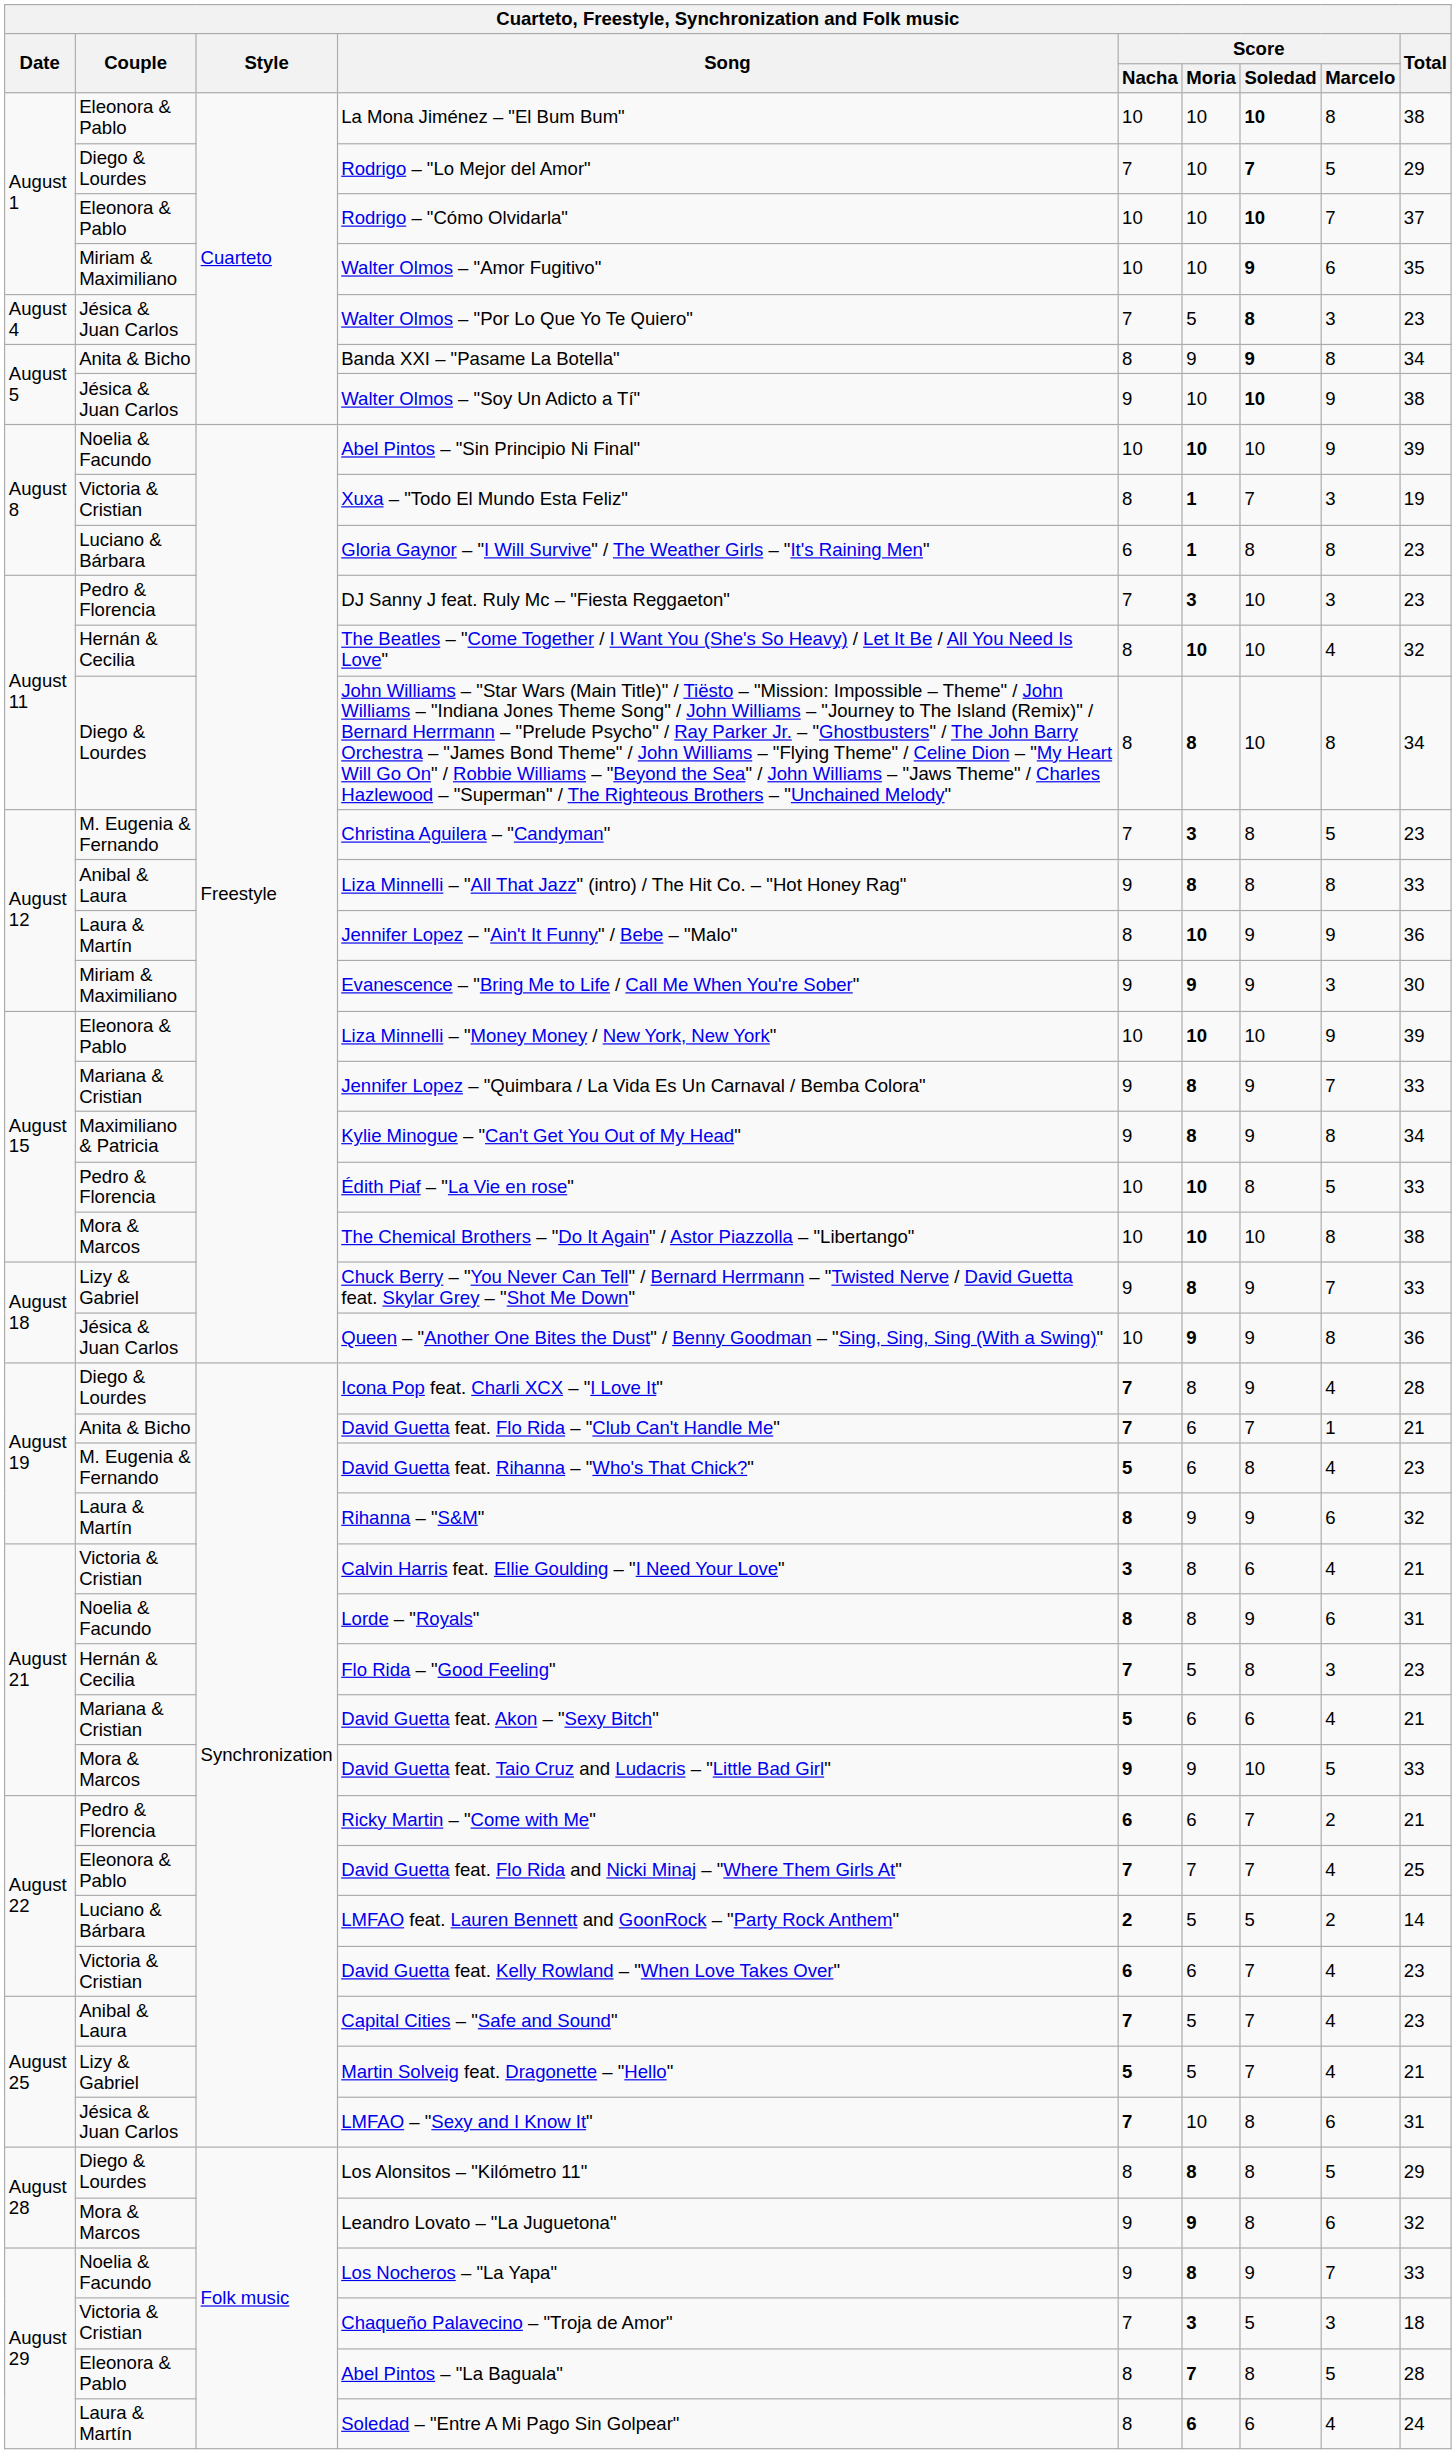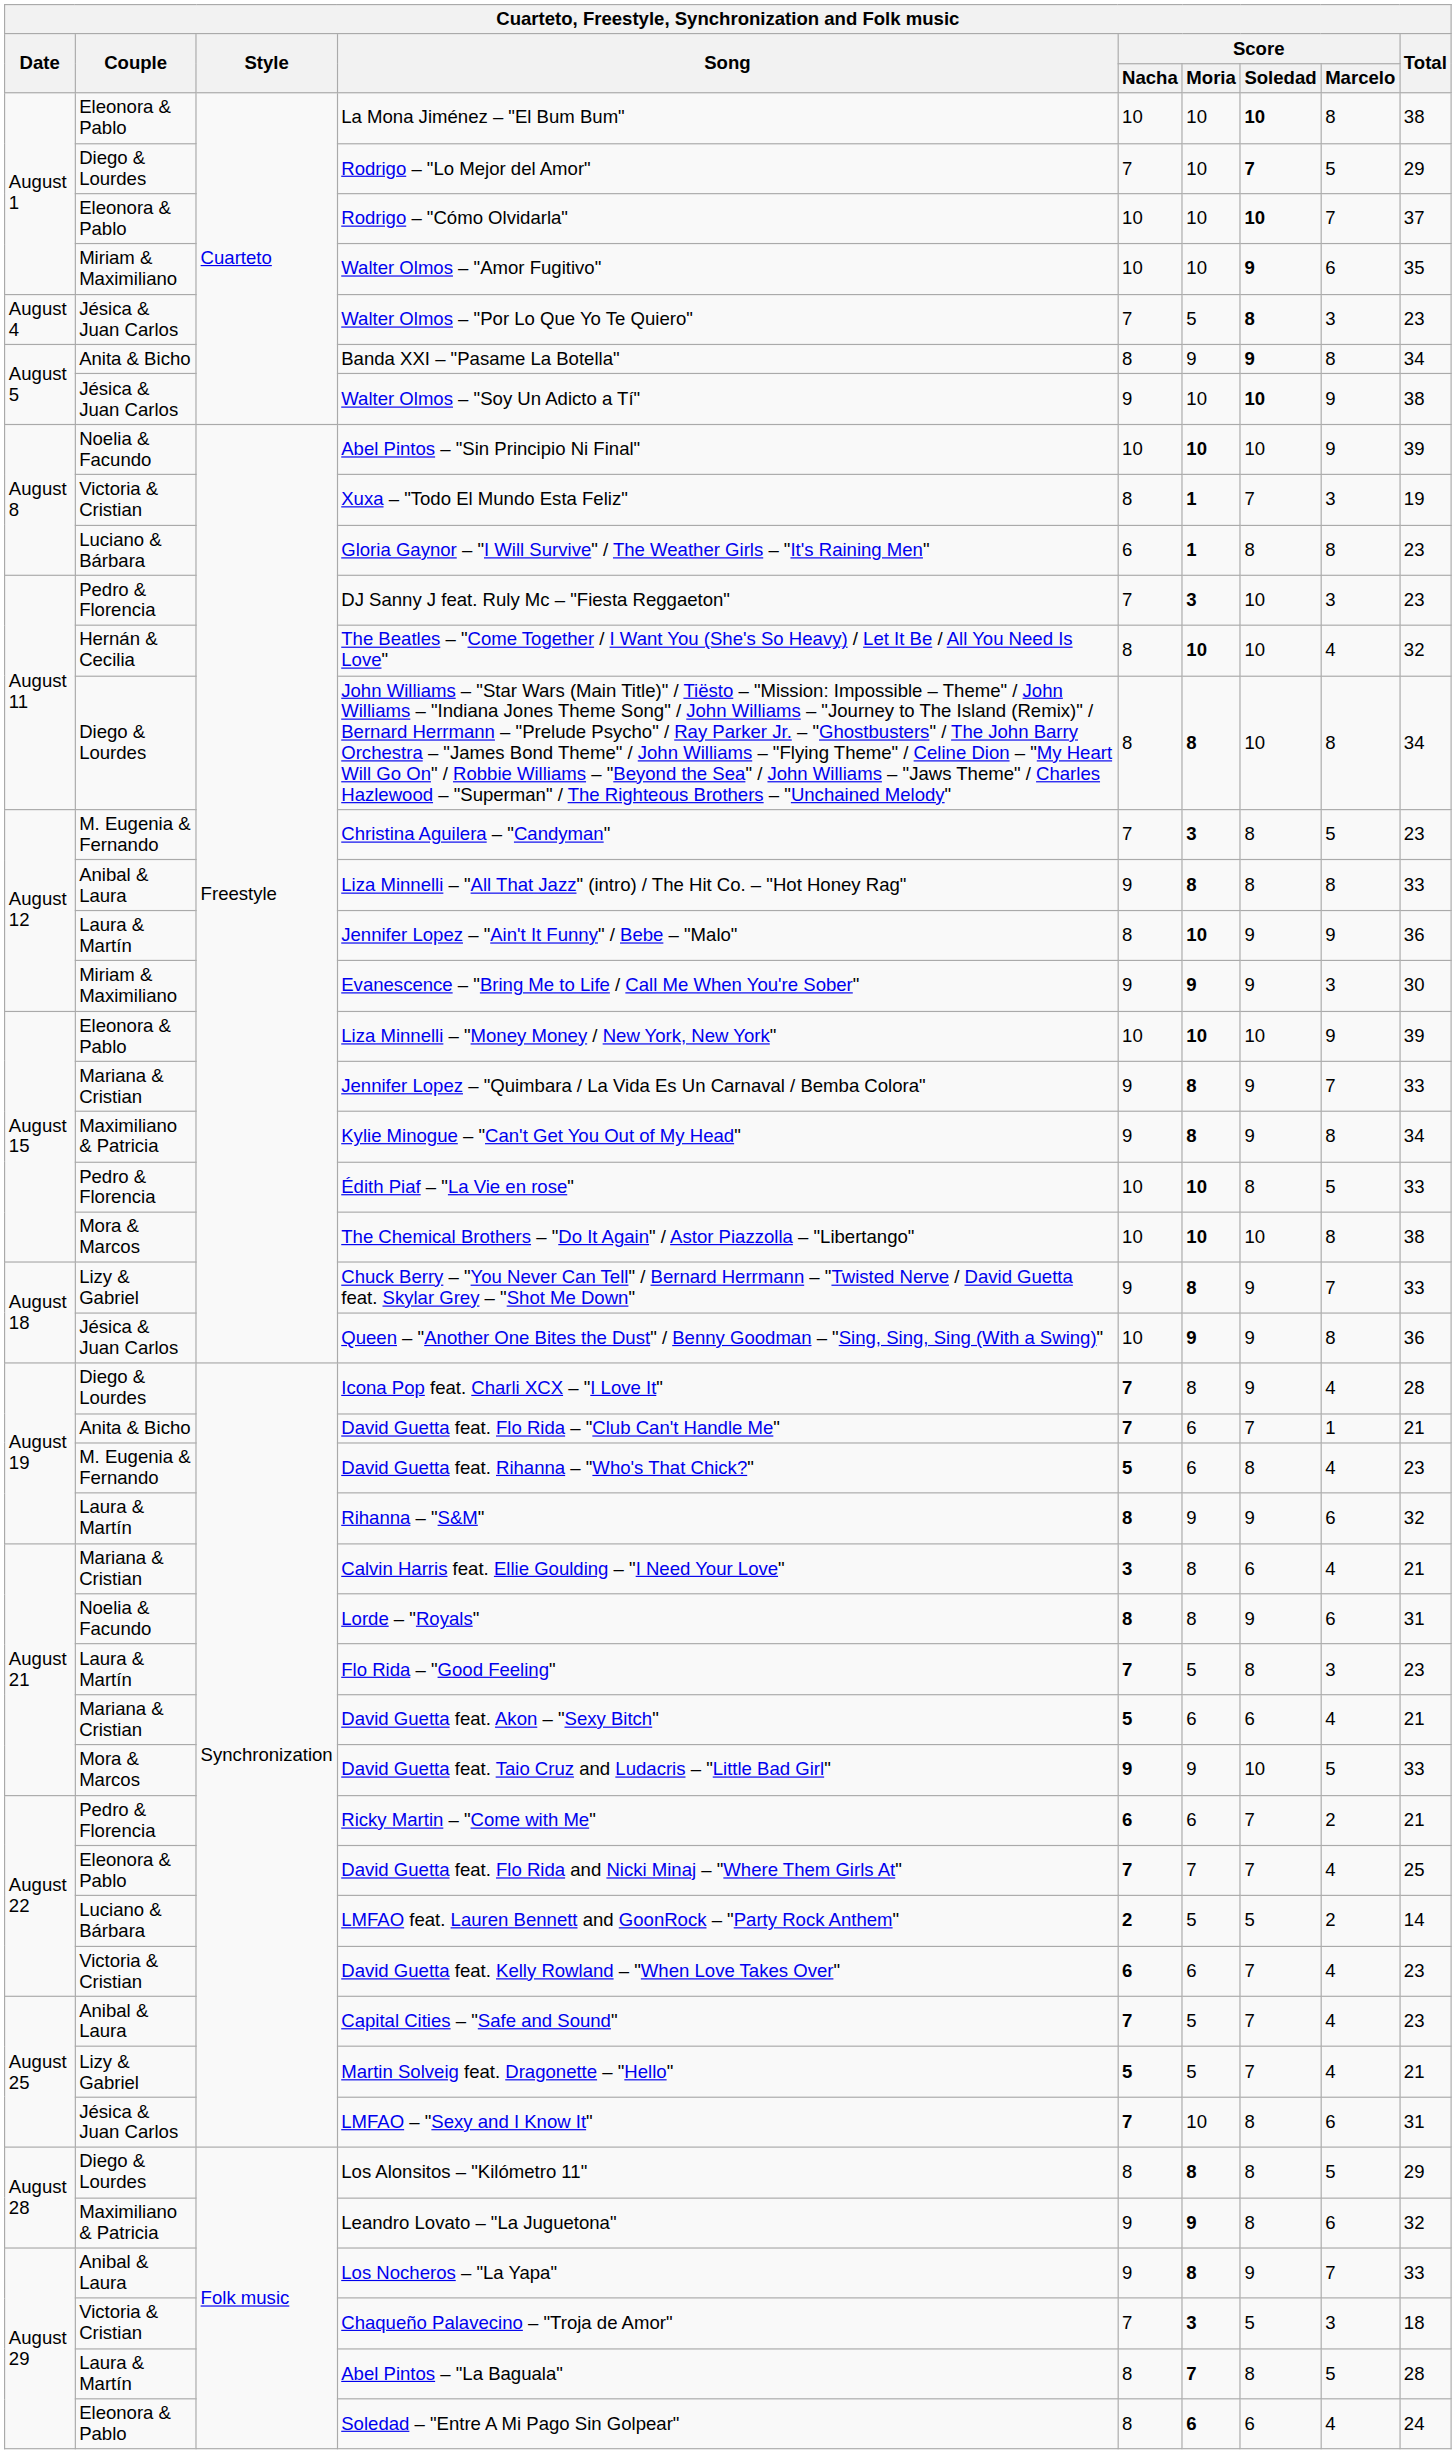Calvin Harris feat. Ellie Goulding – "I Need Your Love" | Couple: Victoria & Cristian -> Mariana & Cristian
Flo Rida – "Good Feeling" | Couple: Hernán & Cecilia -> Laura & Martín
Leandro Lovato – "La Juguetona" | Couple: Mora & Marcos -> Maximiliano & Patricia
Los Nocheros – "La Yapa" | Couple: Noelia & Facundo -> Anibal & Laura
Abel Pintos – "La Baguala" | Couple: Eleonora & Pablo -> Laura & Martín
Soledad – "Entre A Mi Pago Sin Golpear" | Couple: Laura & Martín -> Eleonora & Pablo
